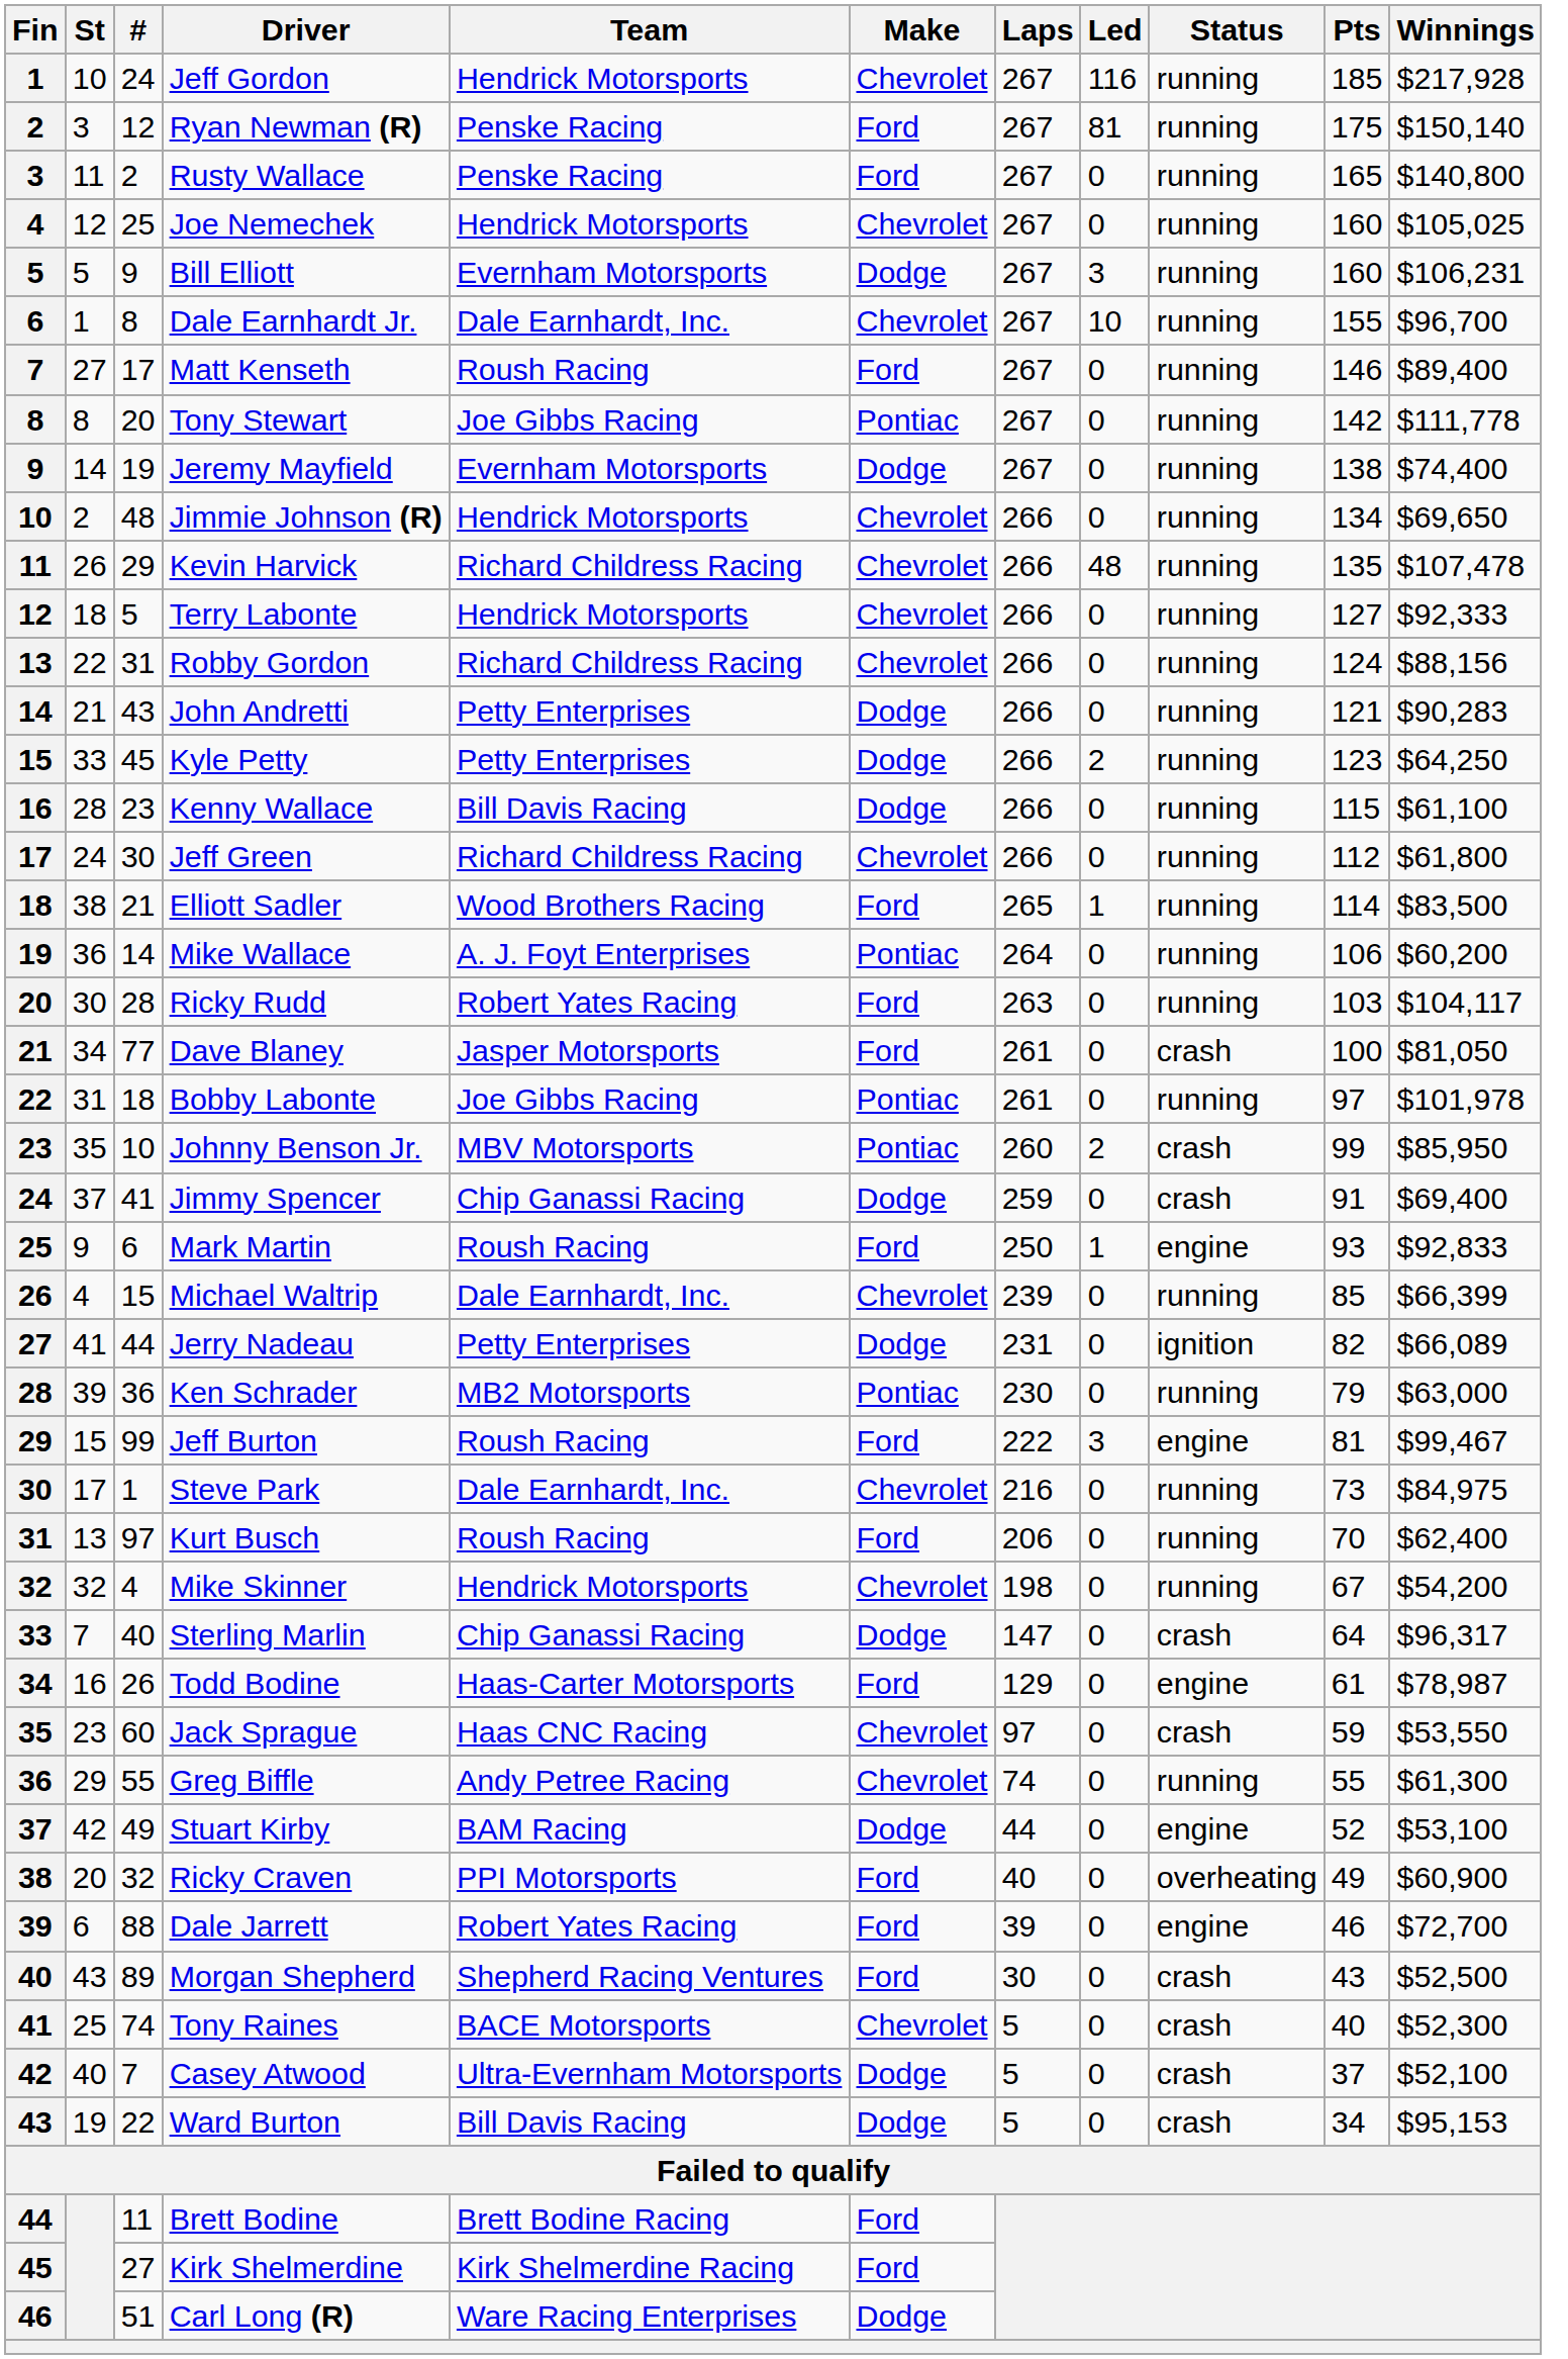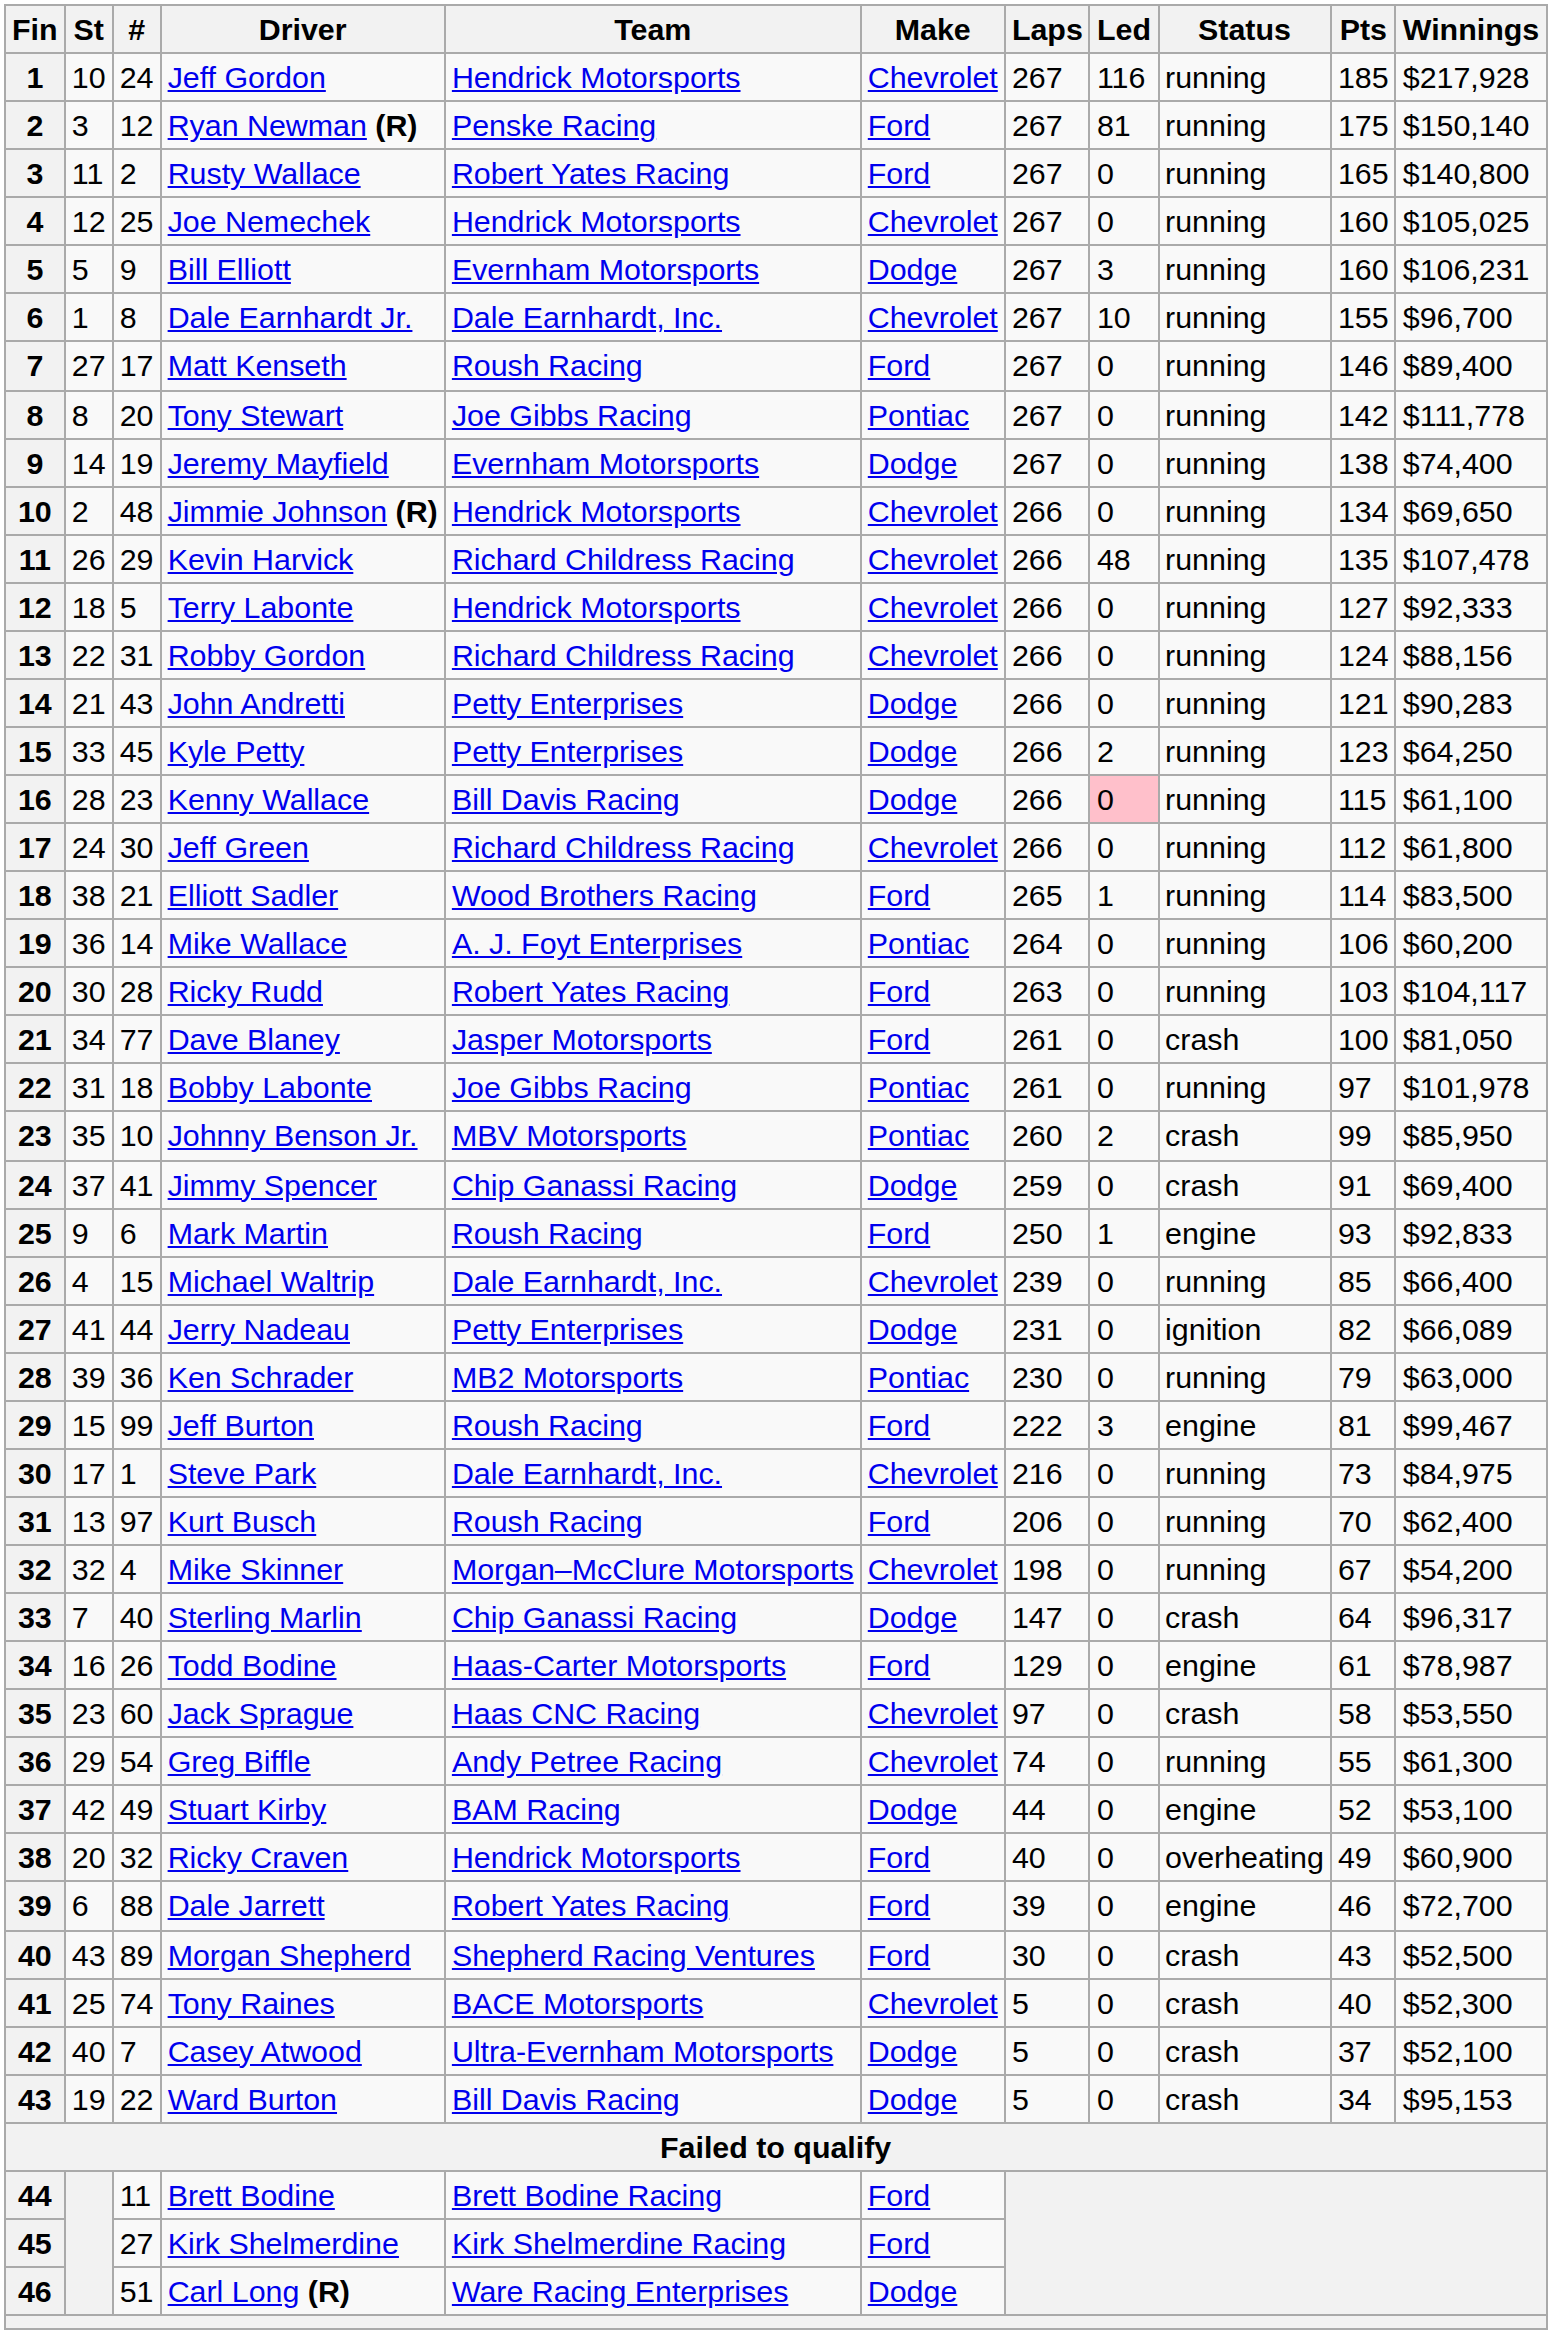Rusty Wallace | Team: Penske Racing -> Robert Yates Racing
Kenny Wallace | Led: no background -> pink background
Michael Waltrip | Winnings: $66,399 -> $66,400
Mike Skinner | Team: Hendrick Motorsports -> Morgan–McClure Motorsports
Jack Sprague | Pts: 59 -> 58
Greg Biffle | #: 55 -> 54
Ricky Craven | Team: PPI Motorsports -> Hendrick Motorsports
